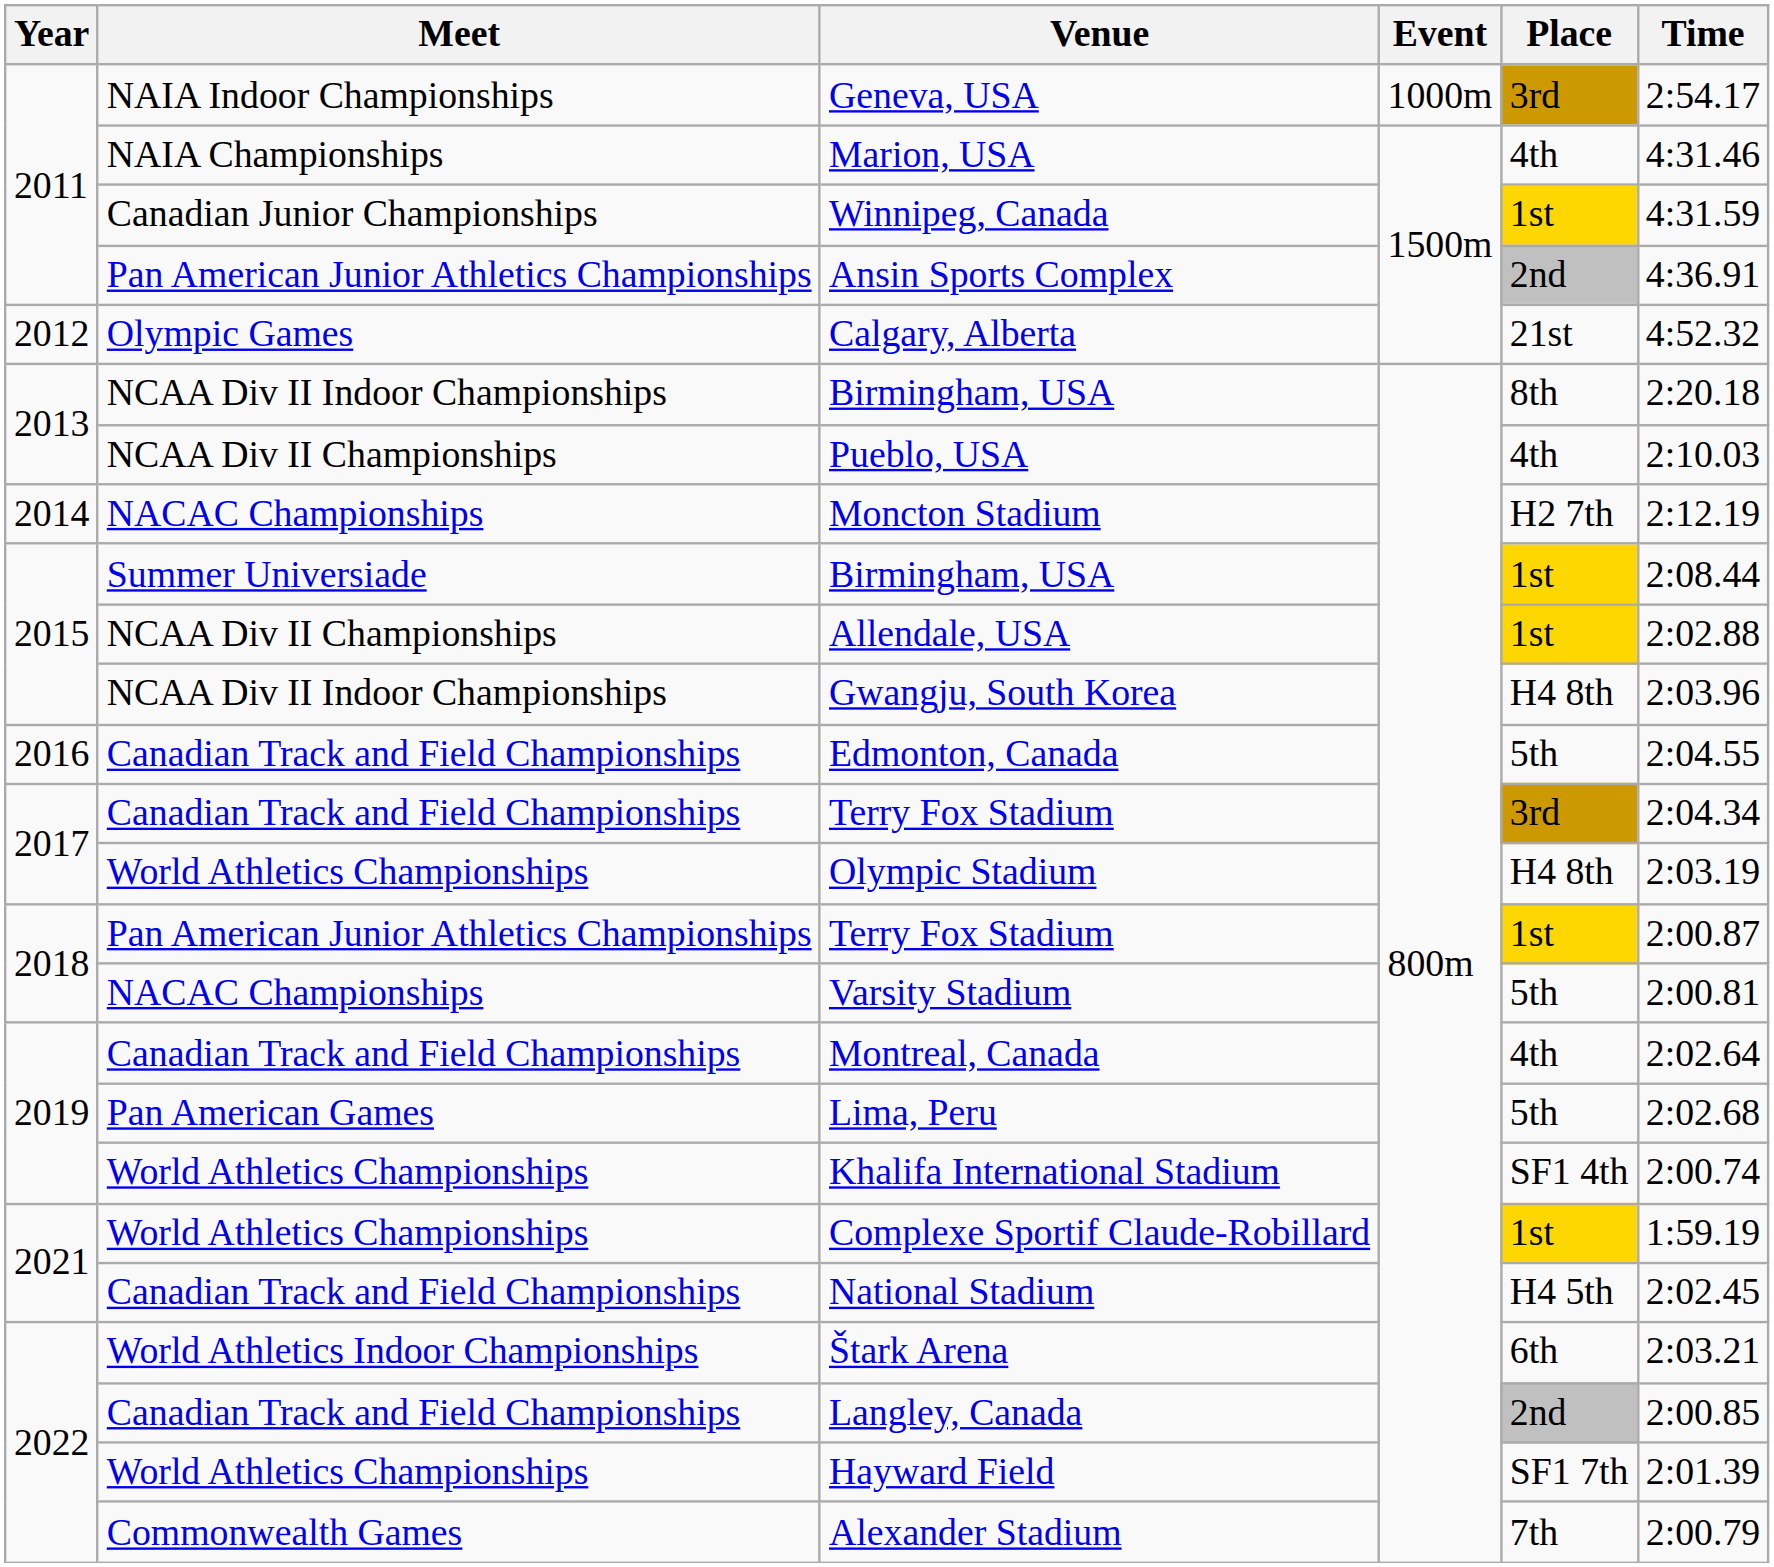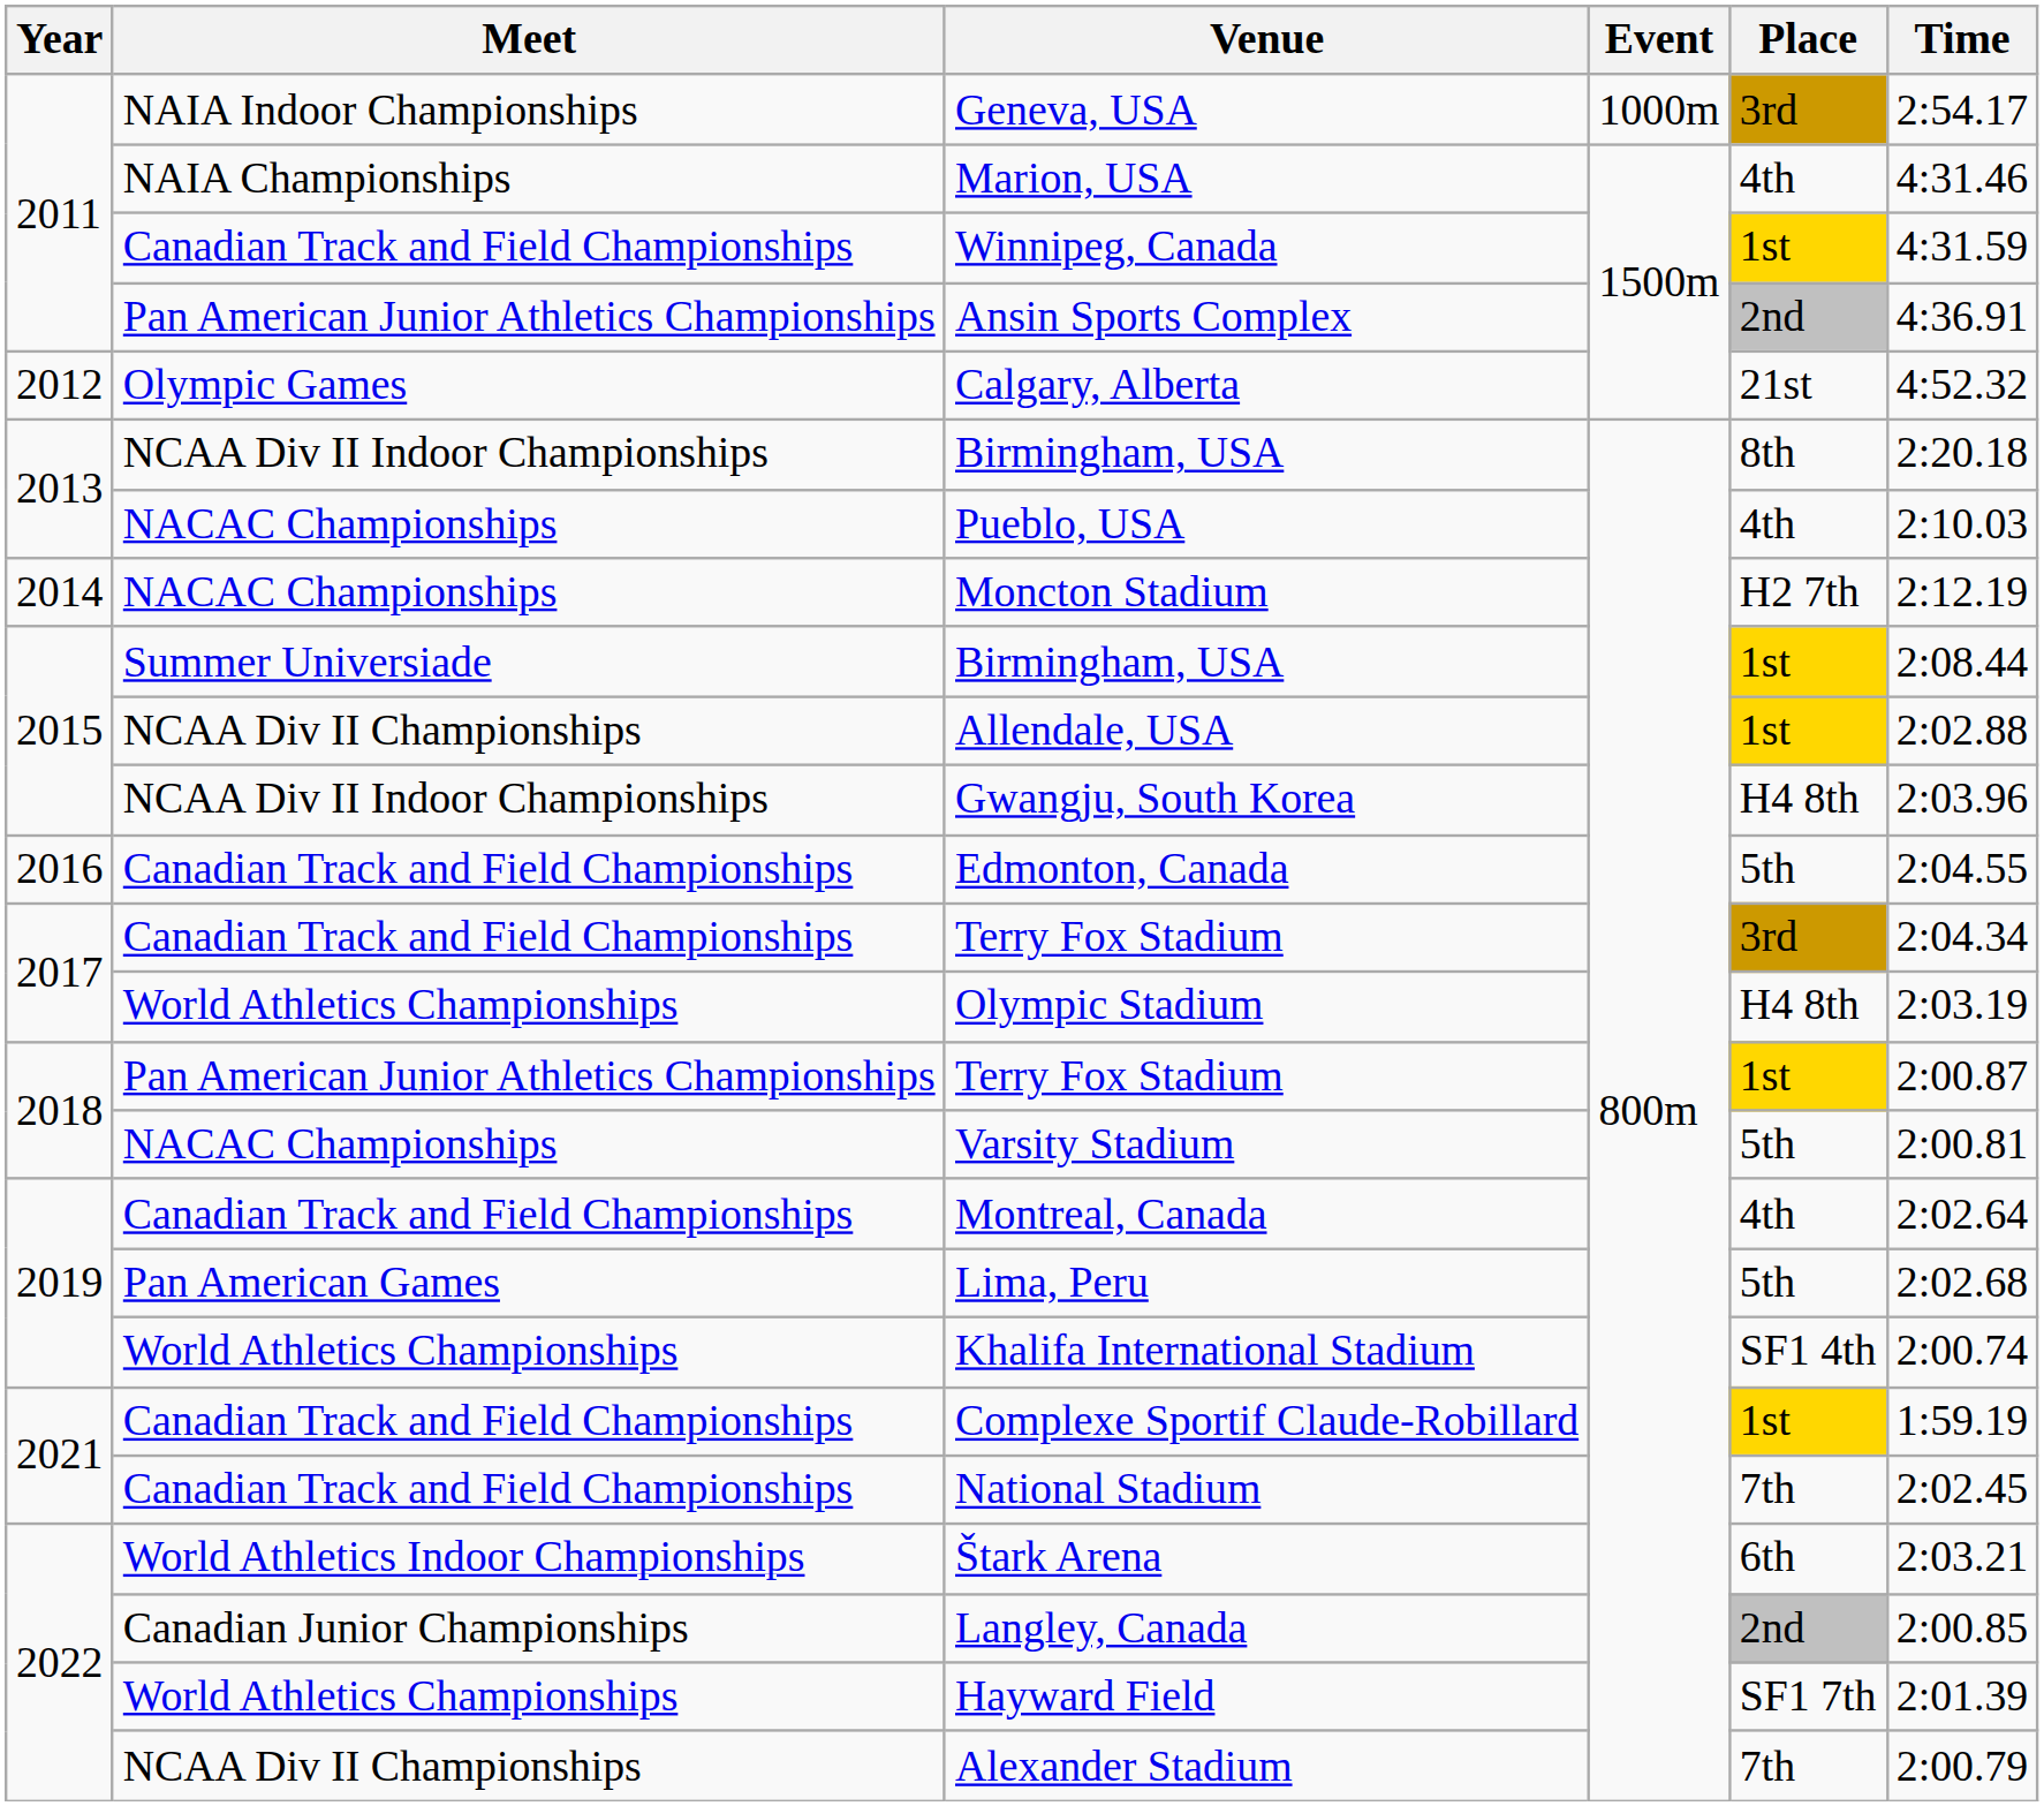Winnipeg, Canada | Meet: Canadian Junior Championships -> Canadian Track and Field Championships
Pueblo, USA | Meet: NCAA Div II Championships -> NACAC Championships
Complexe Sportif Claude-Robillard | Meet: World Athletics Championships -> Canadian Track and Field Championships
National Stadium | Place: H4 5th -> 7th
Langley, Canada | Meet: Canadian Track and Field Championships -> Canadian Junior Championships
Alexander Stadium | Meet: Commonwealth Games -> NCAA Div II Championships
